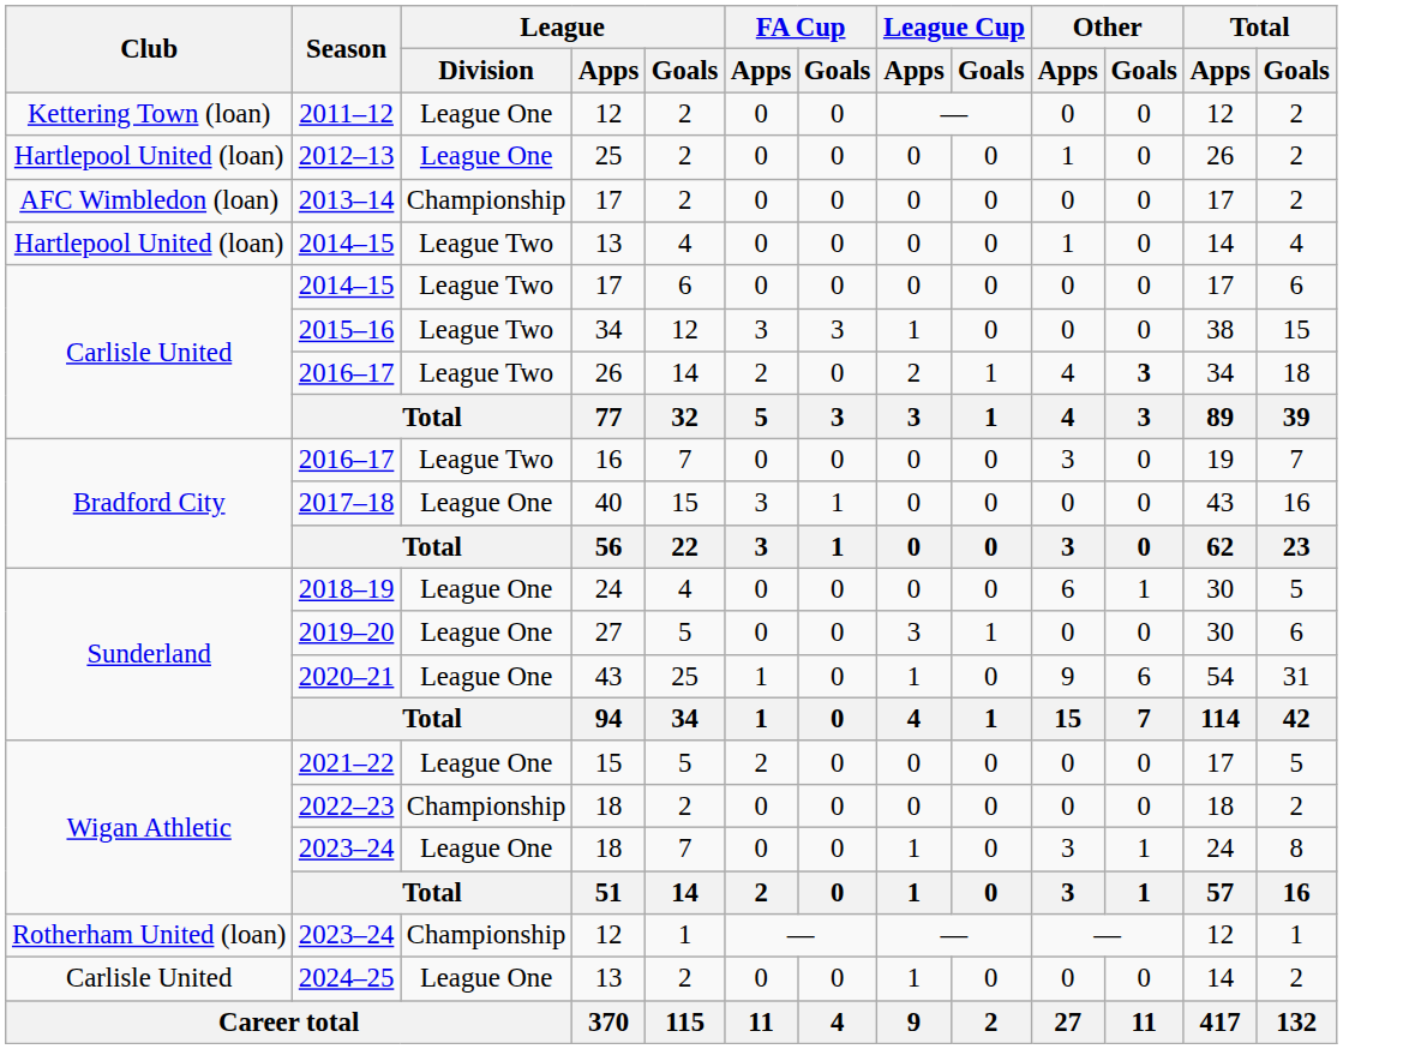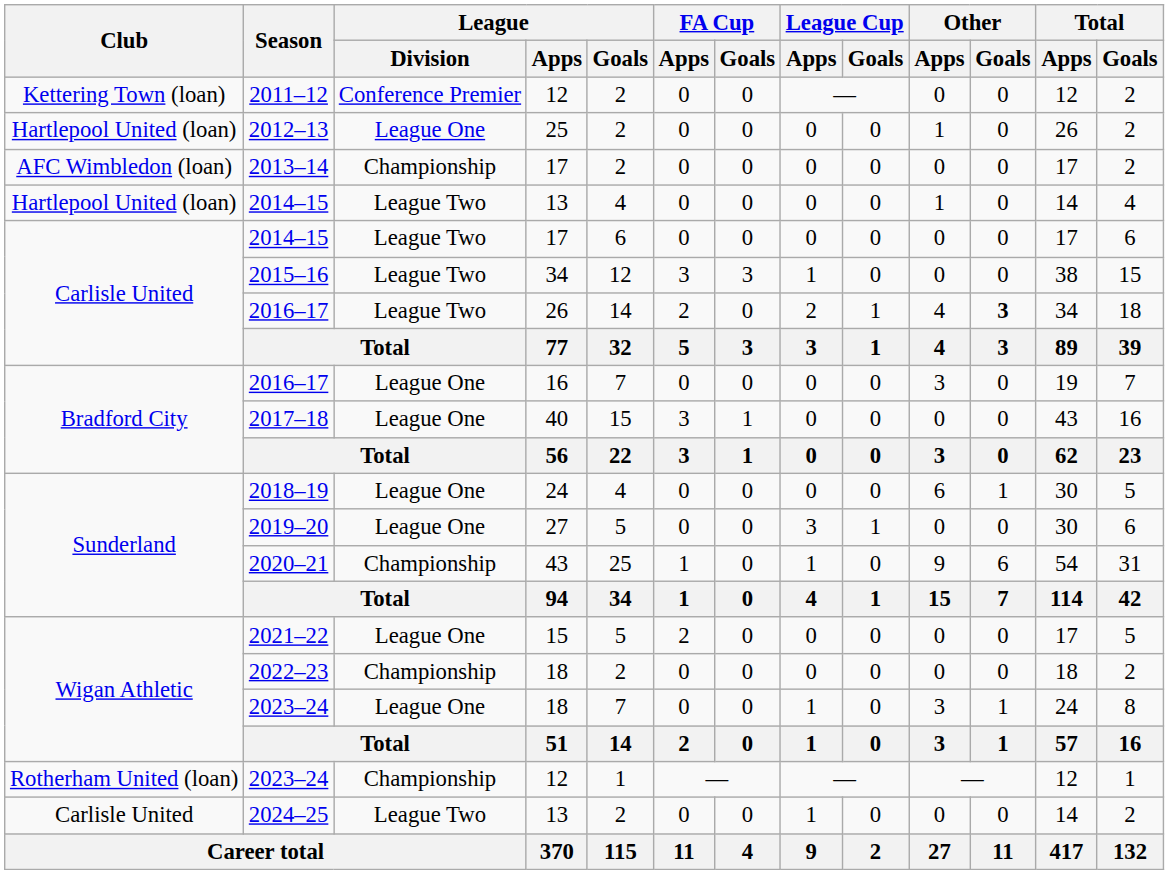2011–12 | League / Division: League One -> Conference Premier
2016–17 / 16 | League / Division: League Two -> League One
2020–21 | League / Division: League One -> Championship
2024–25 | League / Division: League One -> League Two
